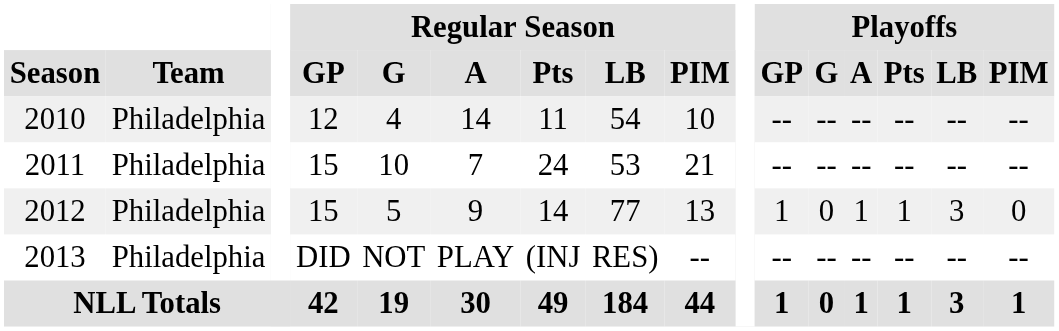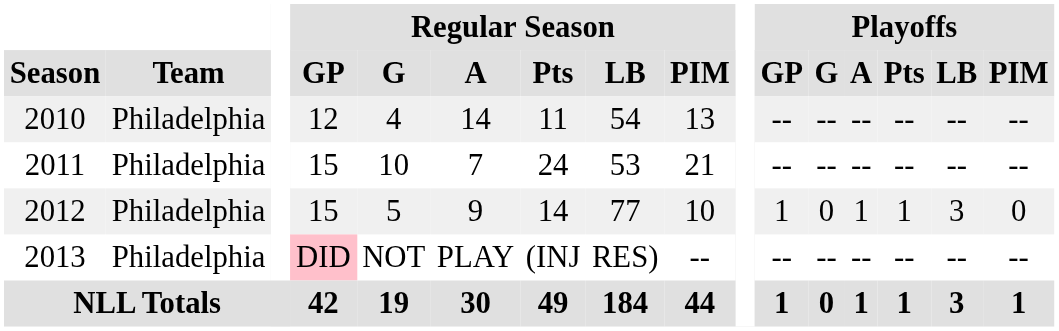2010 | Regular Season / PIM: 10 -> 13
2012 | Regular Season / PIM: 13 -> 10
2013 | Regular Season / GP: no background -> pink background
